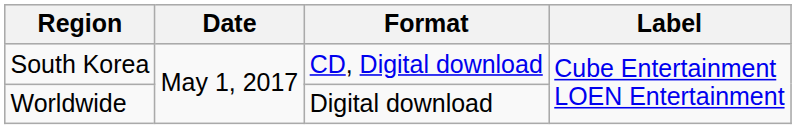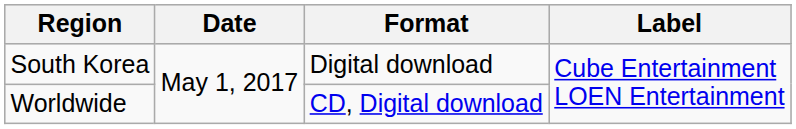South Korea | Format: CD, Digital download -> Digital download
Worldwide | Format: Digital download -> CD, Digital download
